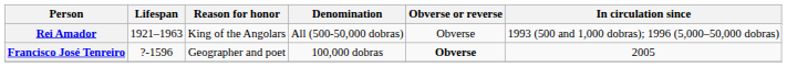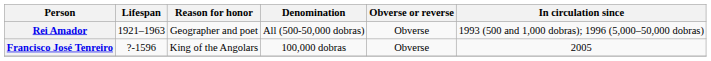Rei Amador | Reason for honor: King of the Angolars -> Geographer and poet
Francisco José Tenreiro | Reason for honor: Geographer and poet -> King of the Angolars
Francisco José Tenreiro | Obverse or reverse: bold -> normal
